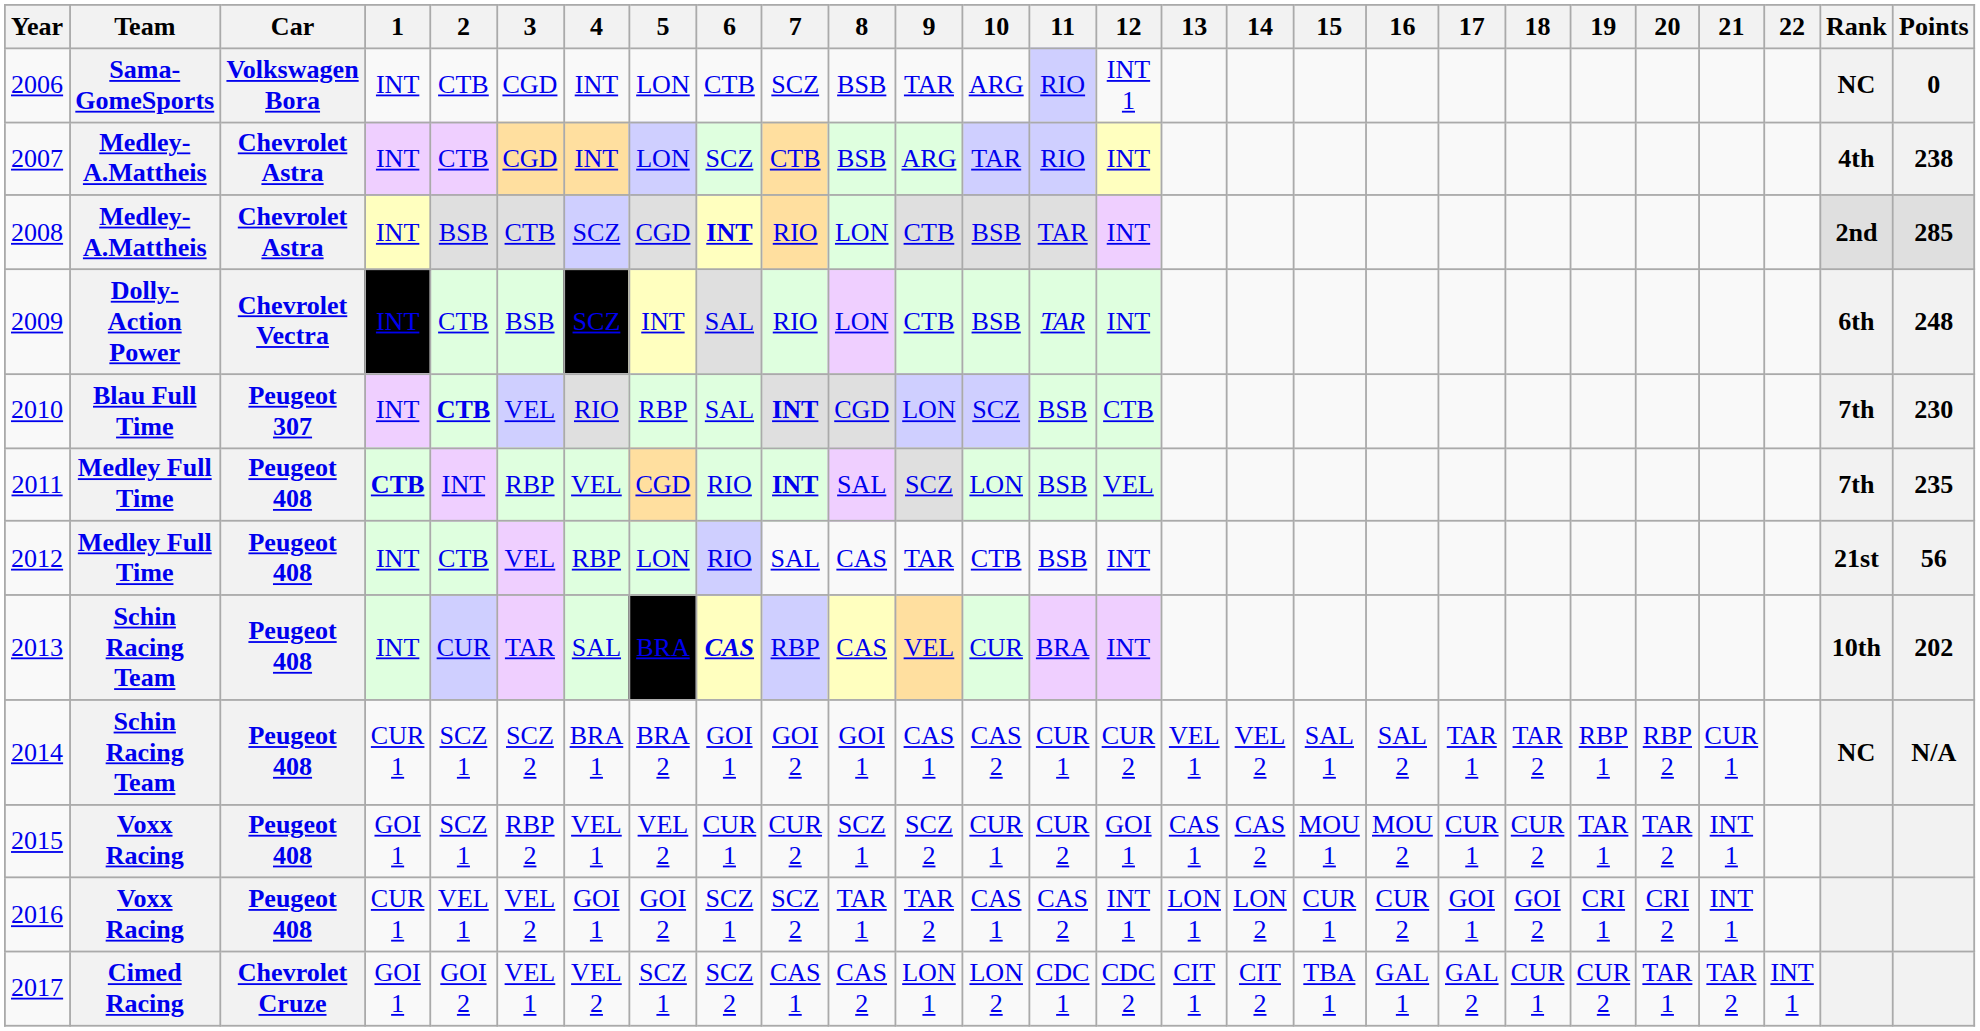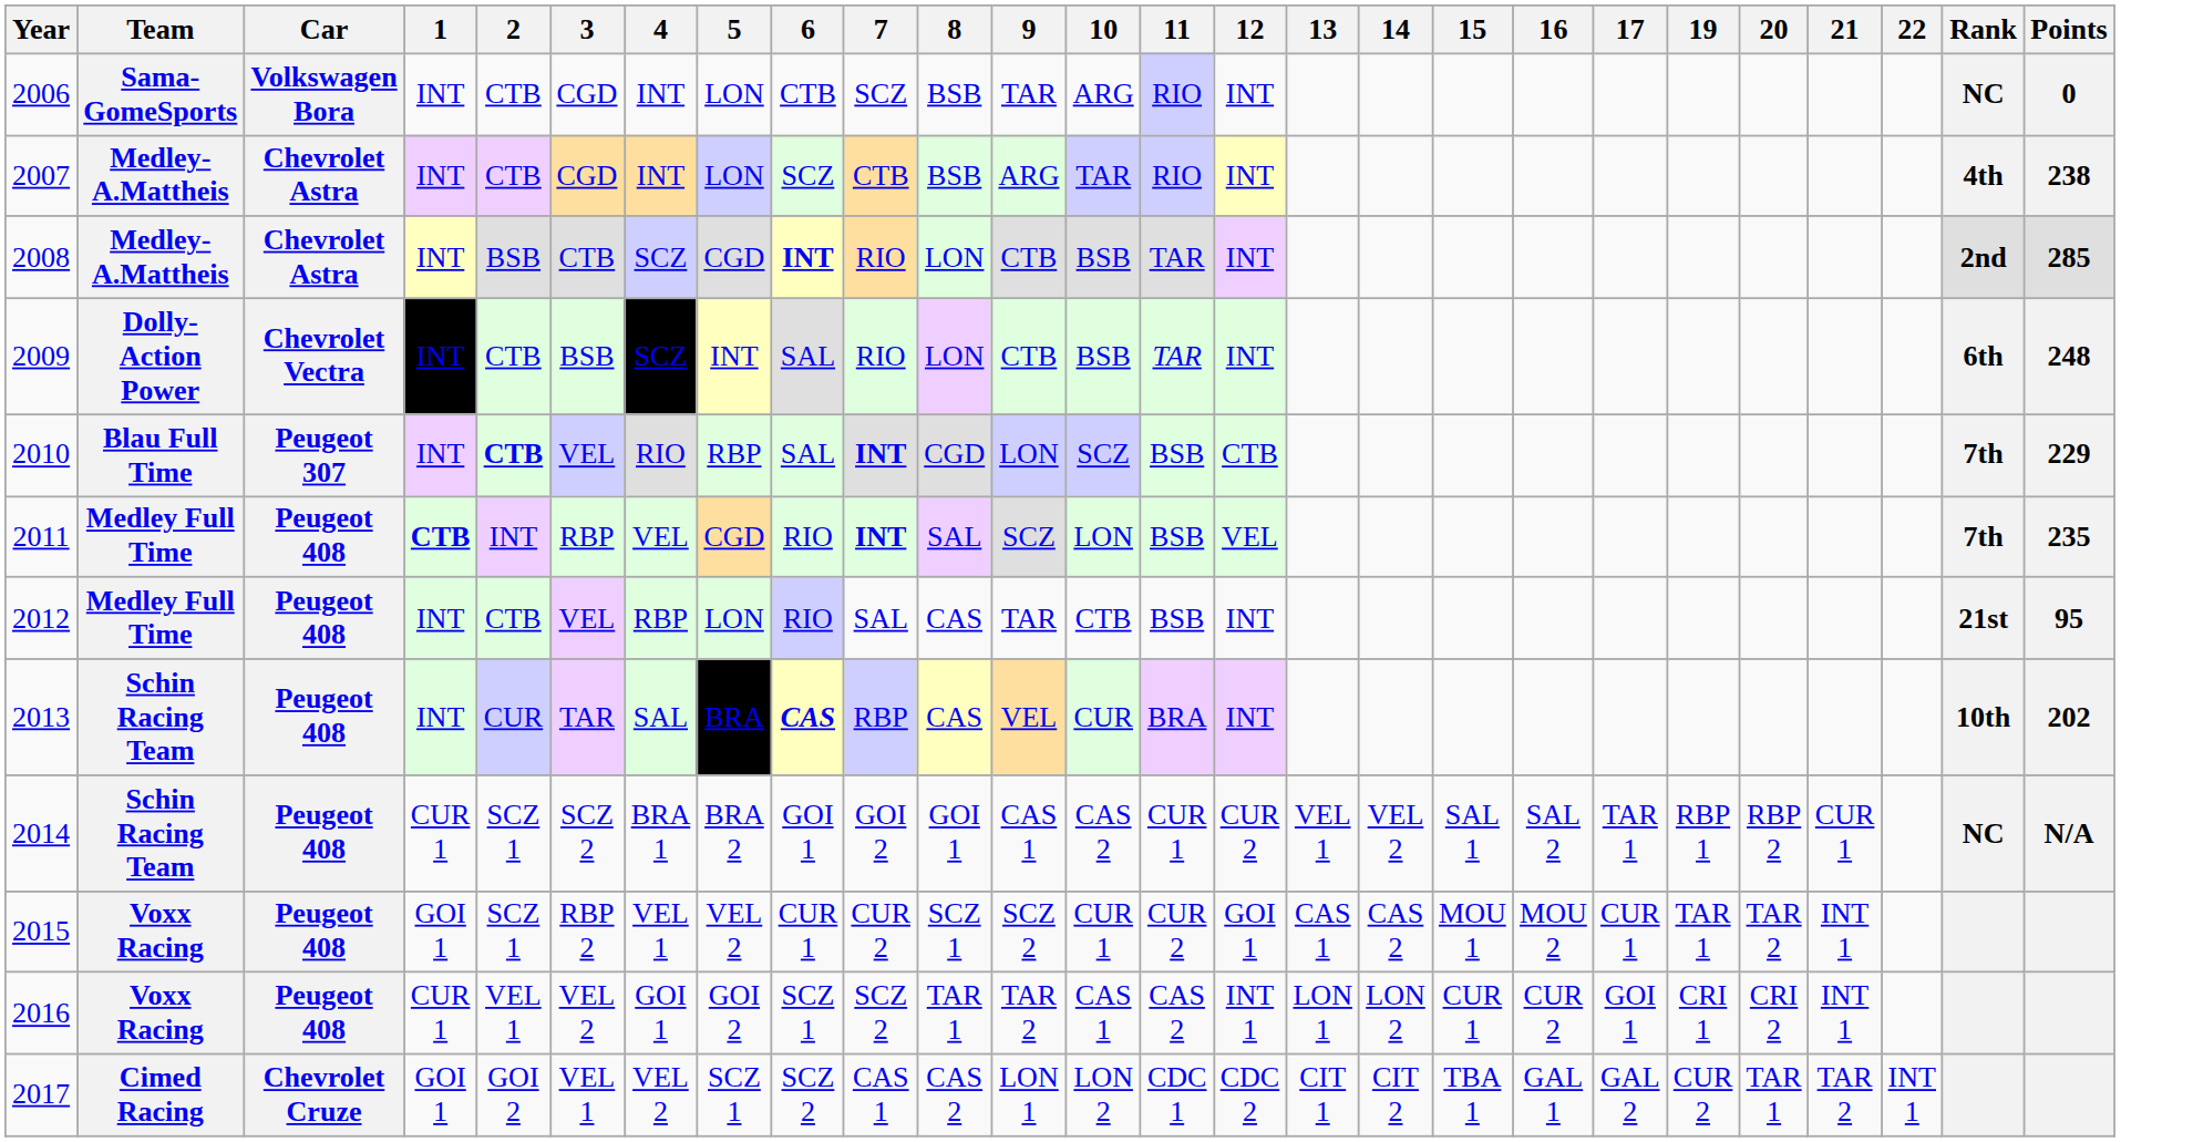- column: 18 | TAR 2 | CUR 2 | GOI 2 | CUR 1
2006 | 12: INT 1 -> INT
2010 | Points: 230 -> 229
2012 | Points: 56 -> 95
